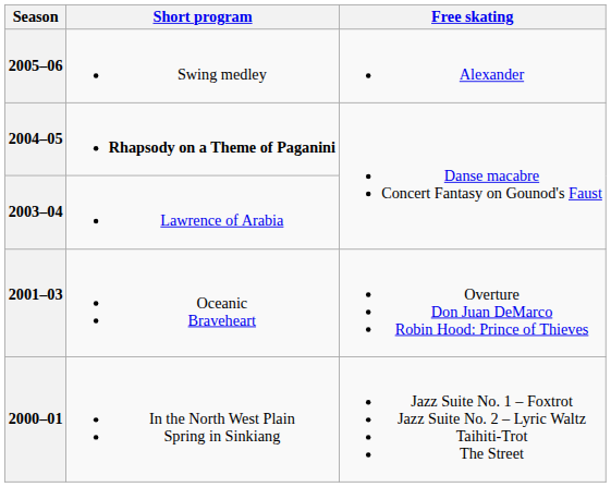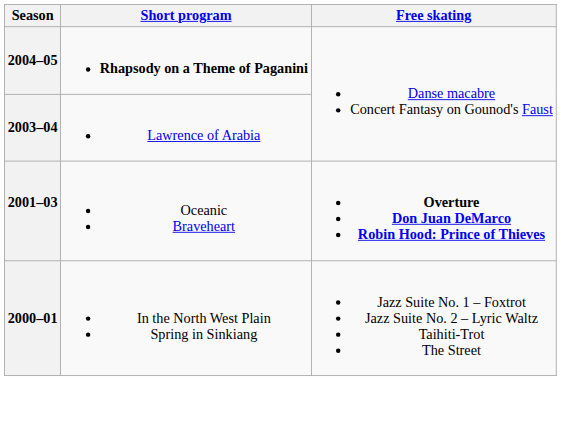- row: 2005–06 | Swing medley | Alexander
2001–03 | Free skating: normal -> bold
